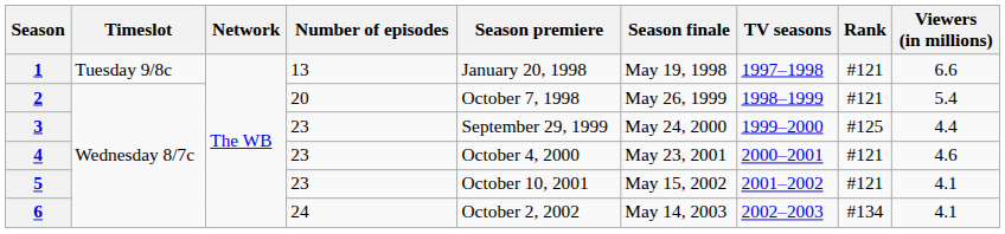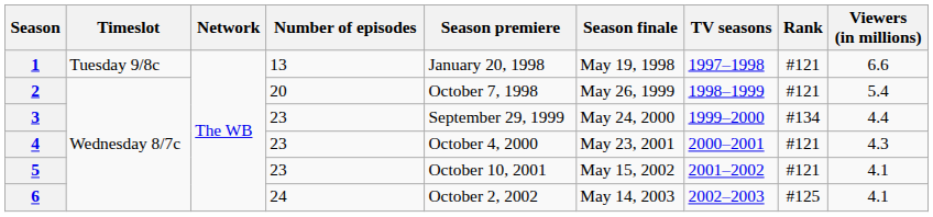3 | Rank: #125 -> #134
4 | Viewers (in millions): 4.6 -> 4.3
6 | Rank: #134 -> #125
